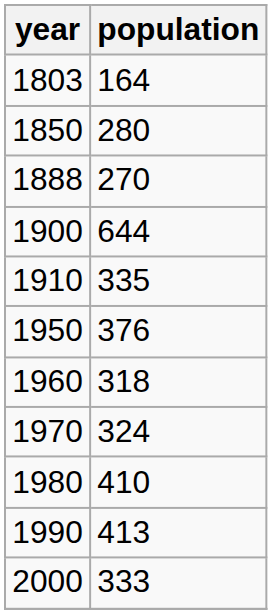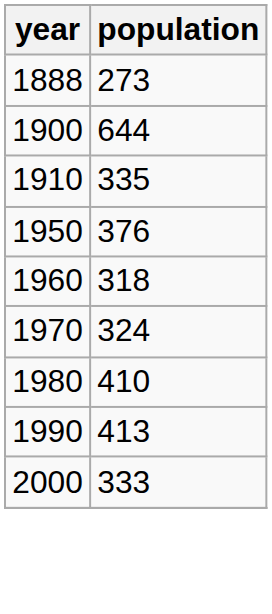- row: 1803 | 164
- row: 1850 | 280
1888 | population: 270 -> 273
